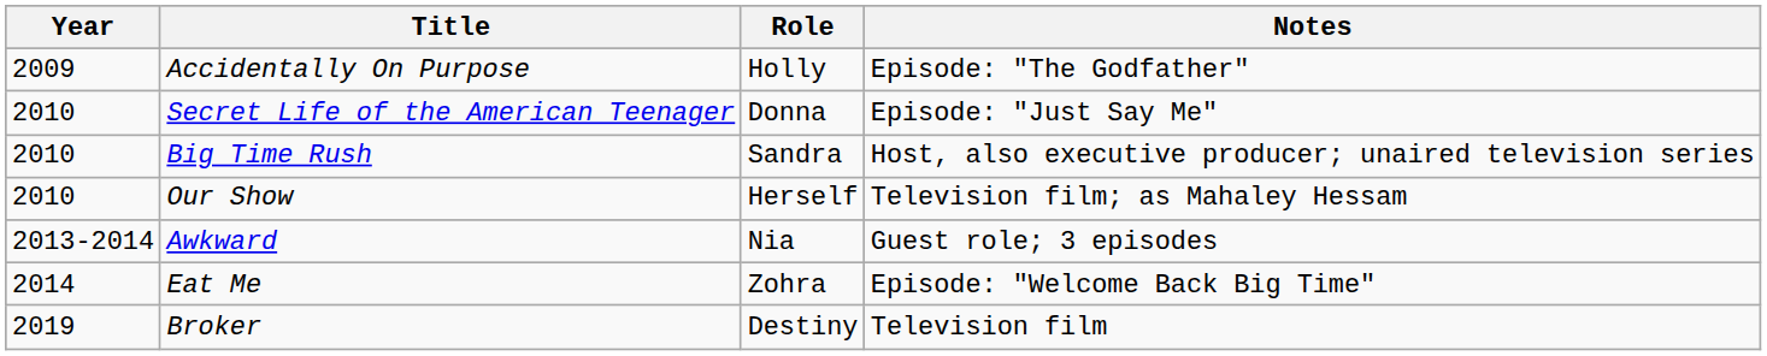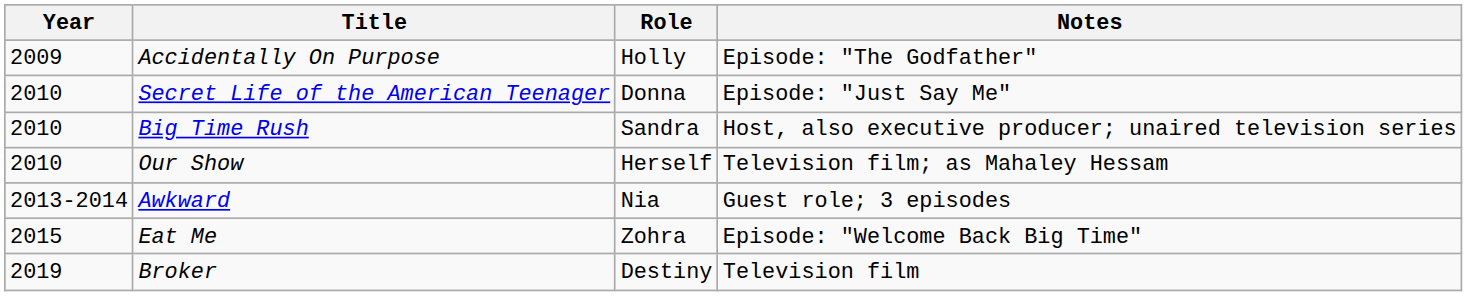Eat Me | Year: 2014 -> 2015
